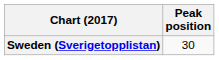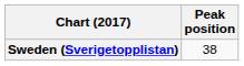Sweden (Sverigetopplistan) | Peak position: 30 -> 38
